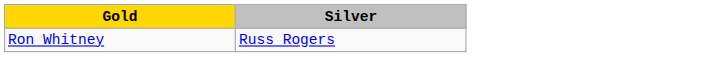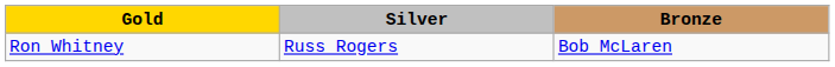+ column: Bronze | Bob McLaren
